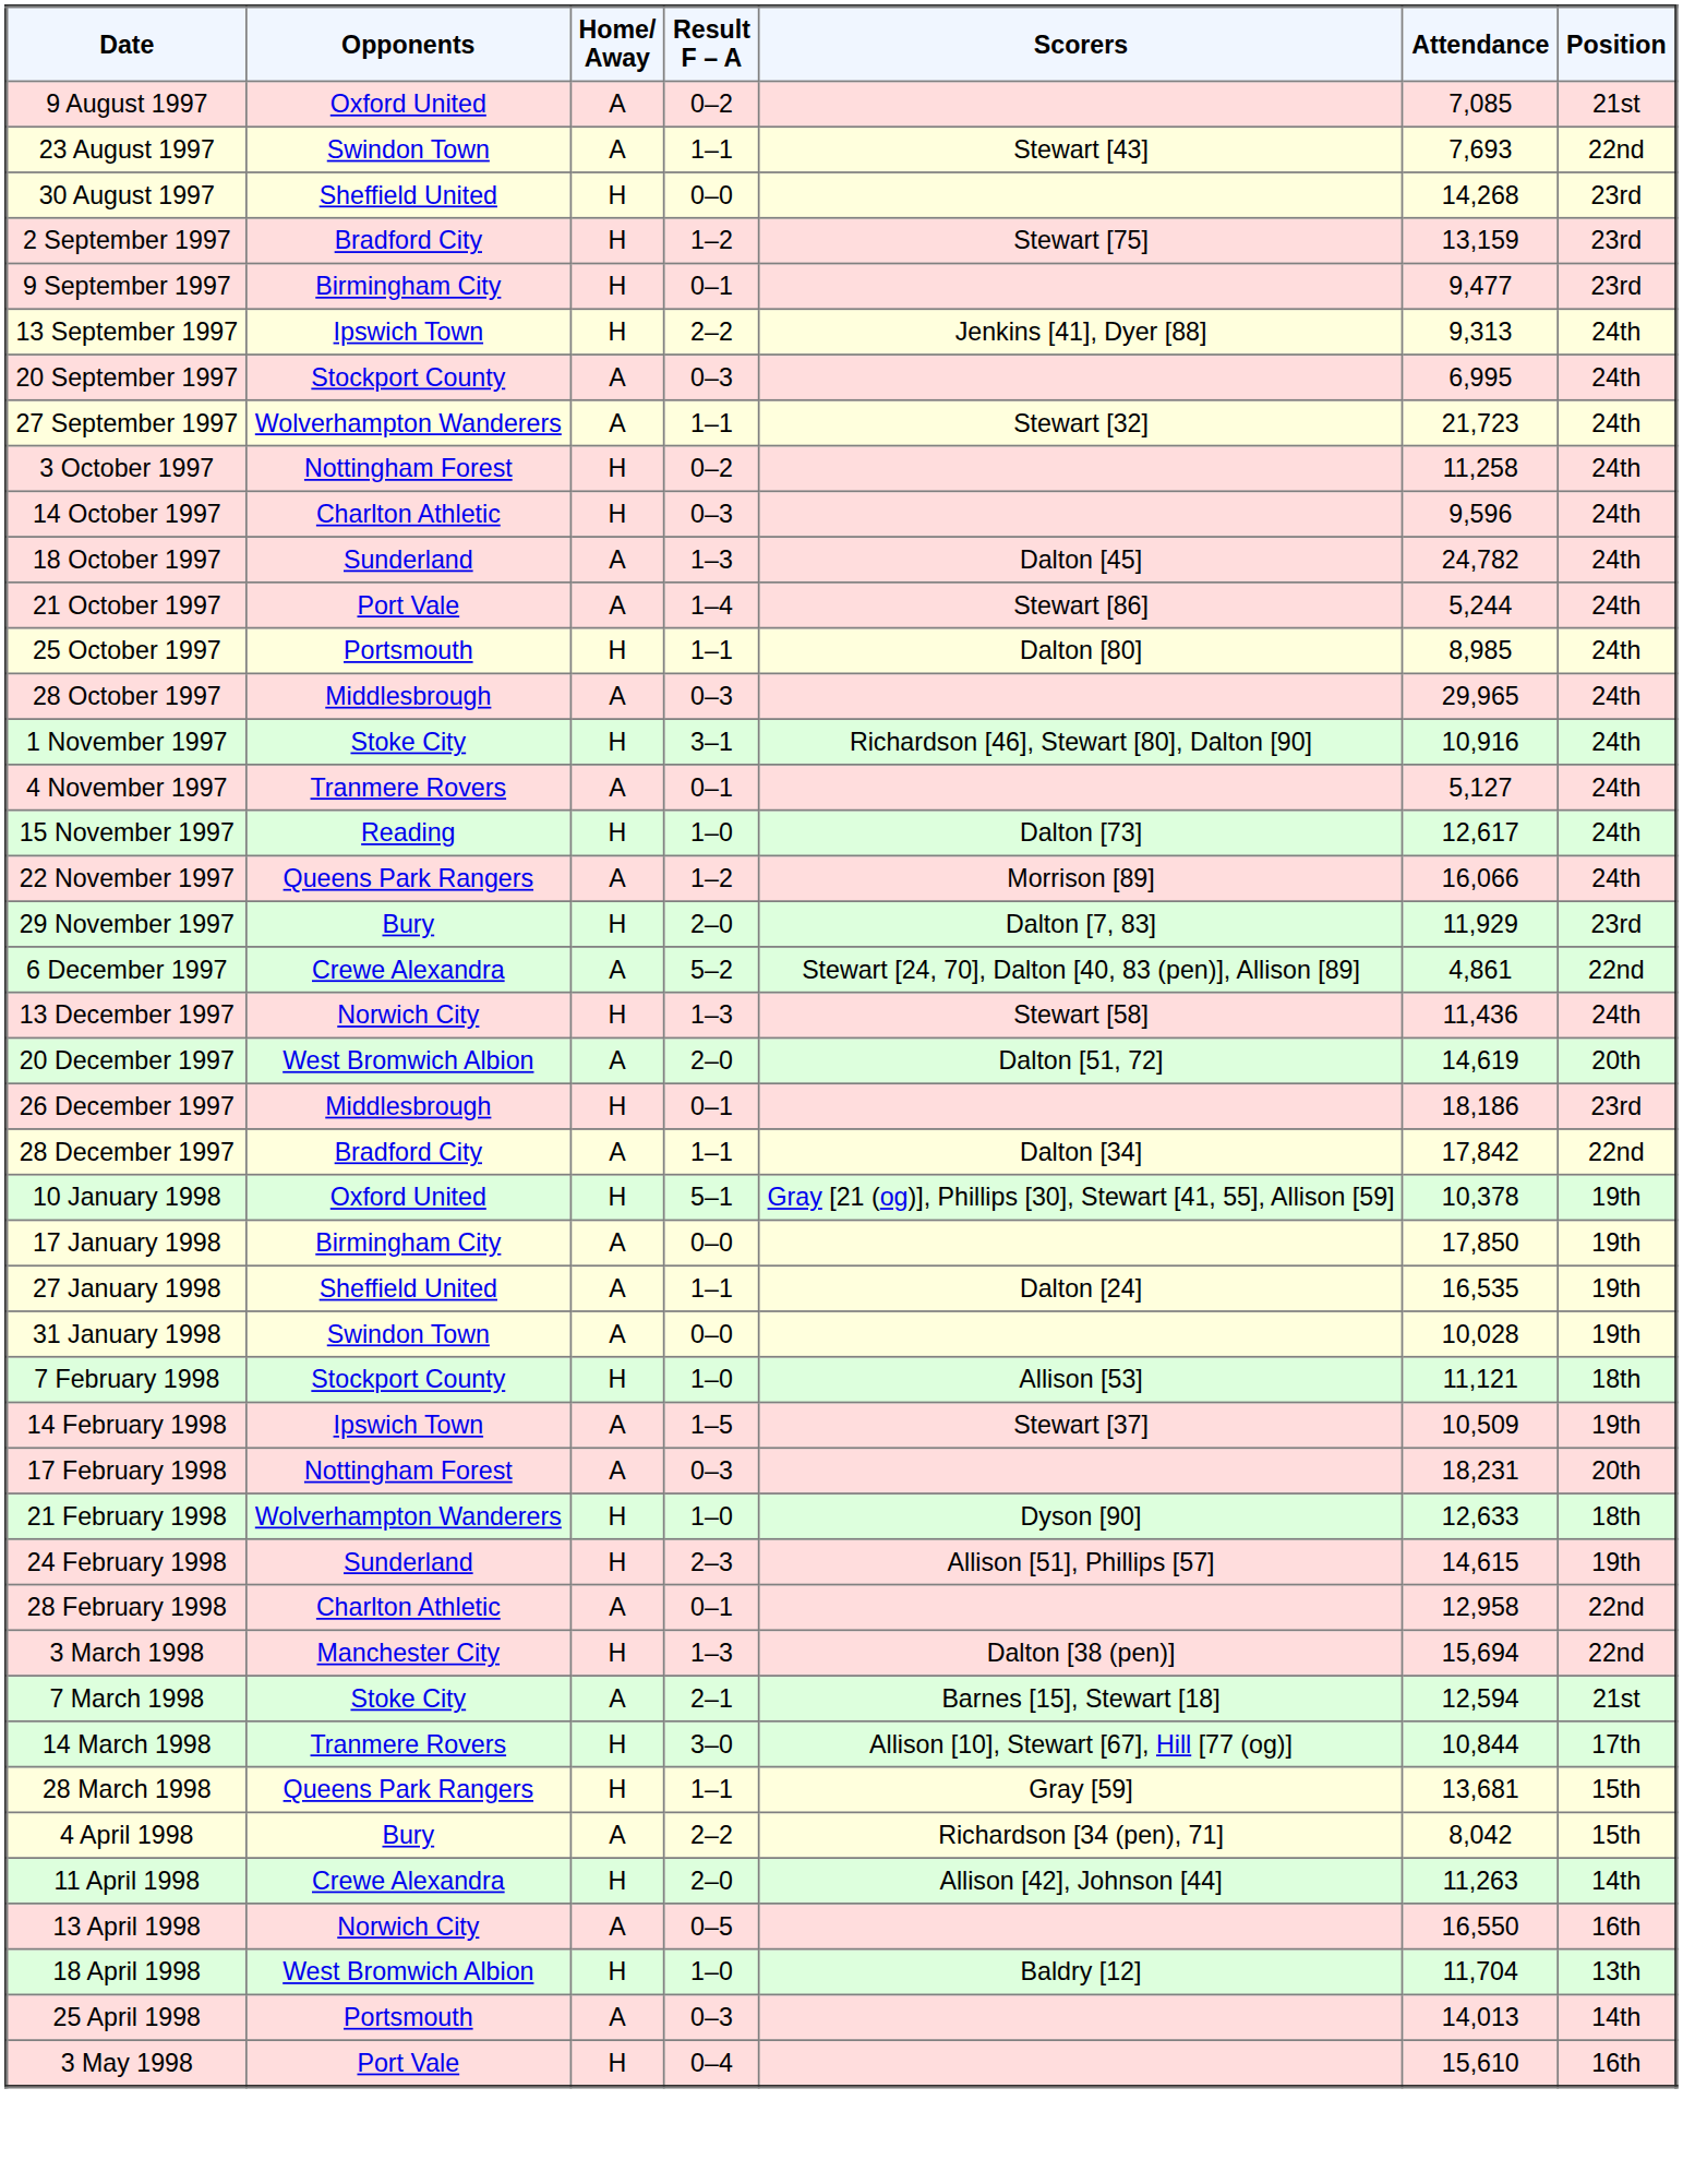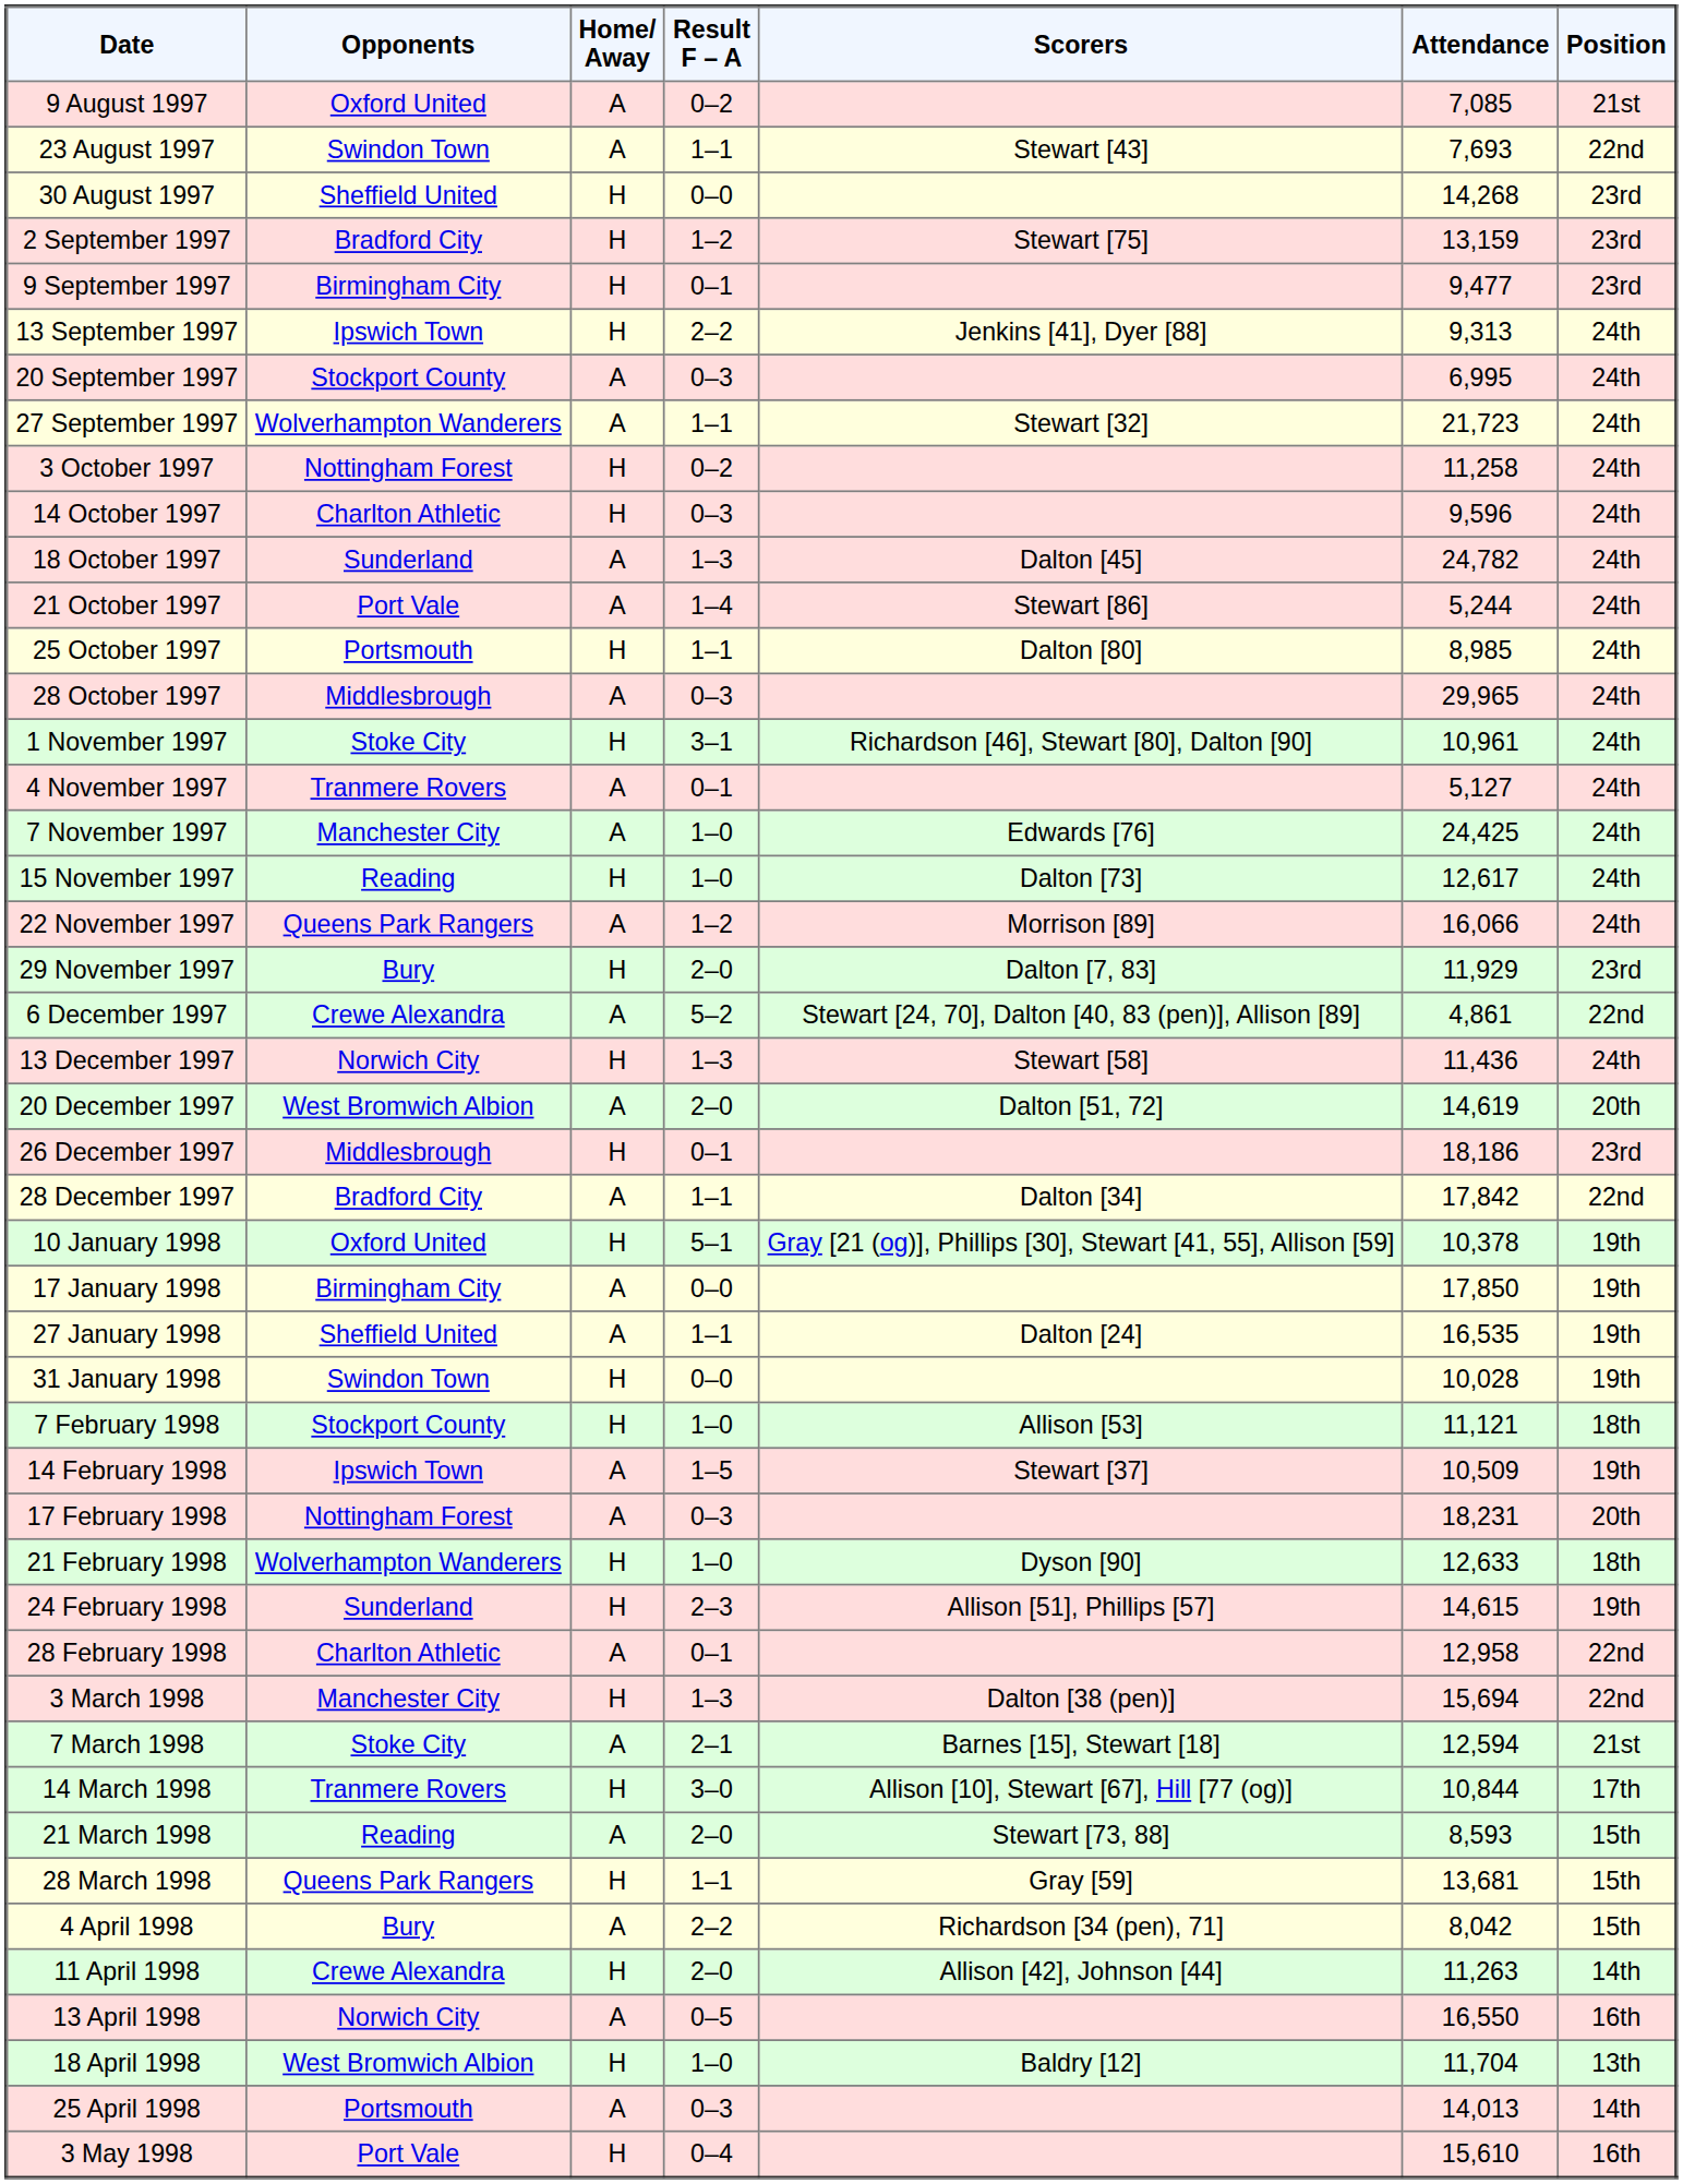1 November 1997 | Attendance: 10,916 -> 10,961
+ row: 7 November 1997 | Manchester City | A | 1–0 | Edwards [76] | 24,425 | 24th
31 January 1998 | Home/ Away: A -> H
+ row: 21 March 1998 | Reading | A | 2–0 | Stewart [73, 88] | 8,593 | 15th
